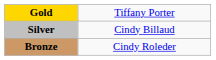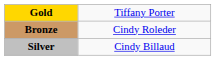rows swapped: Silver <-> Bronze
